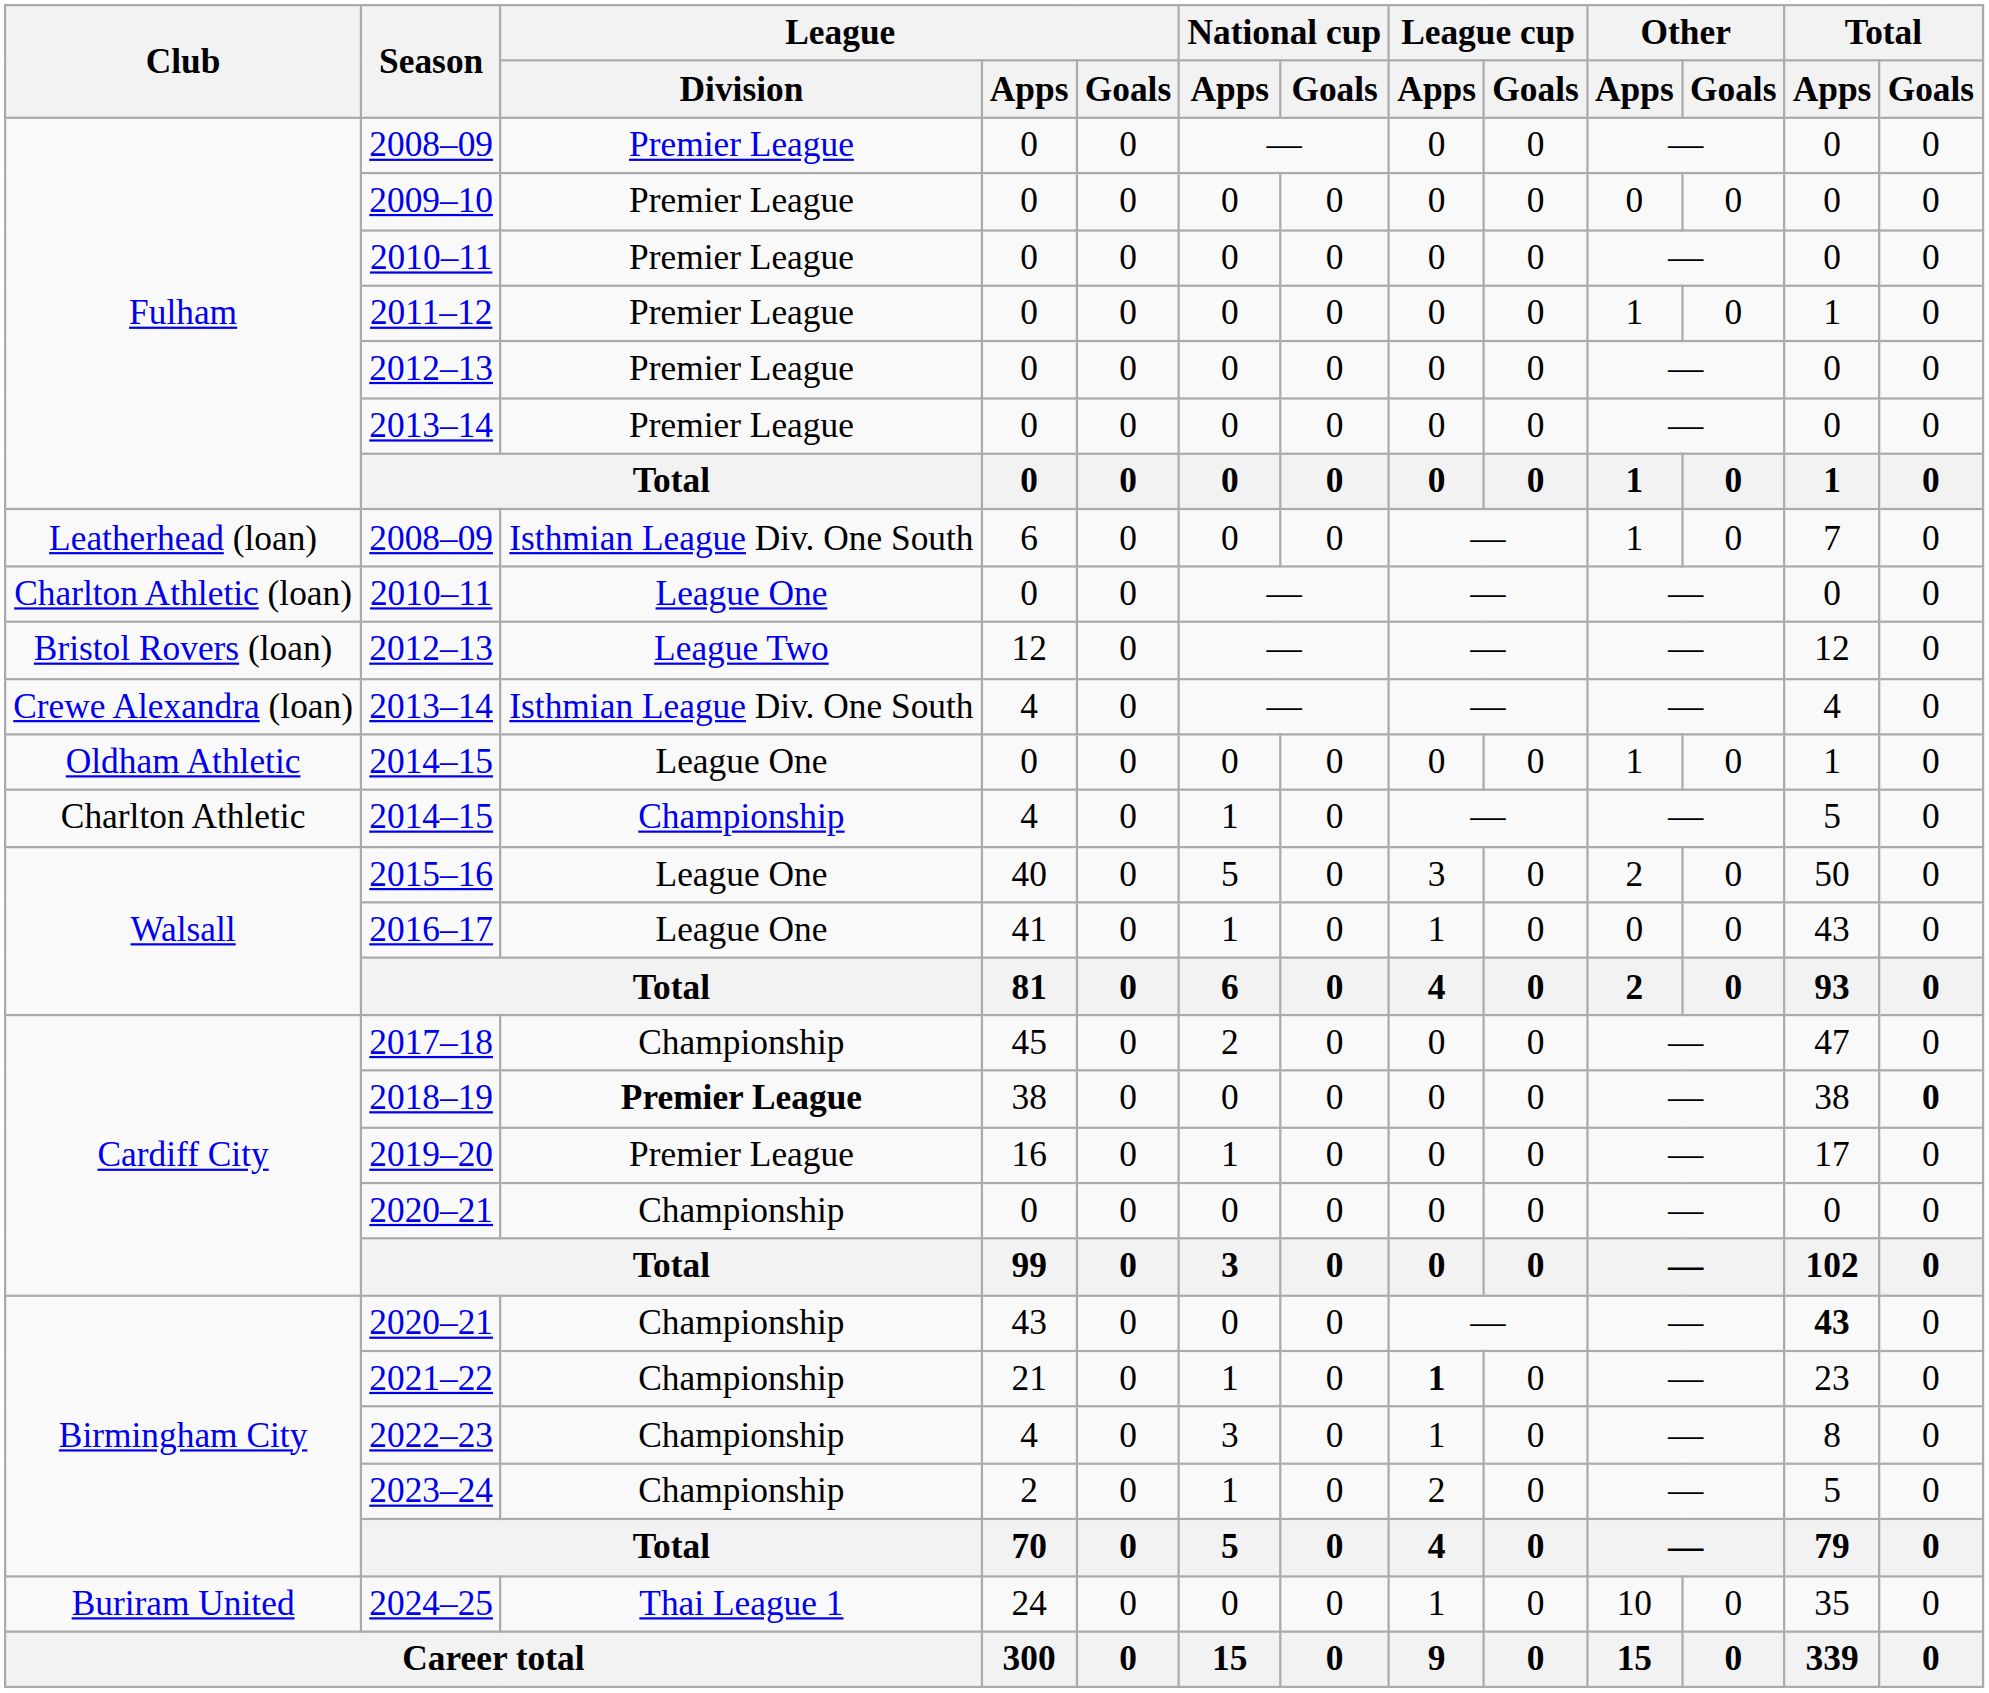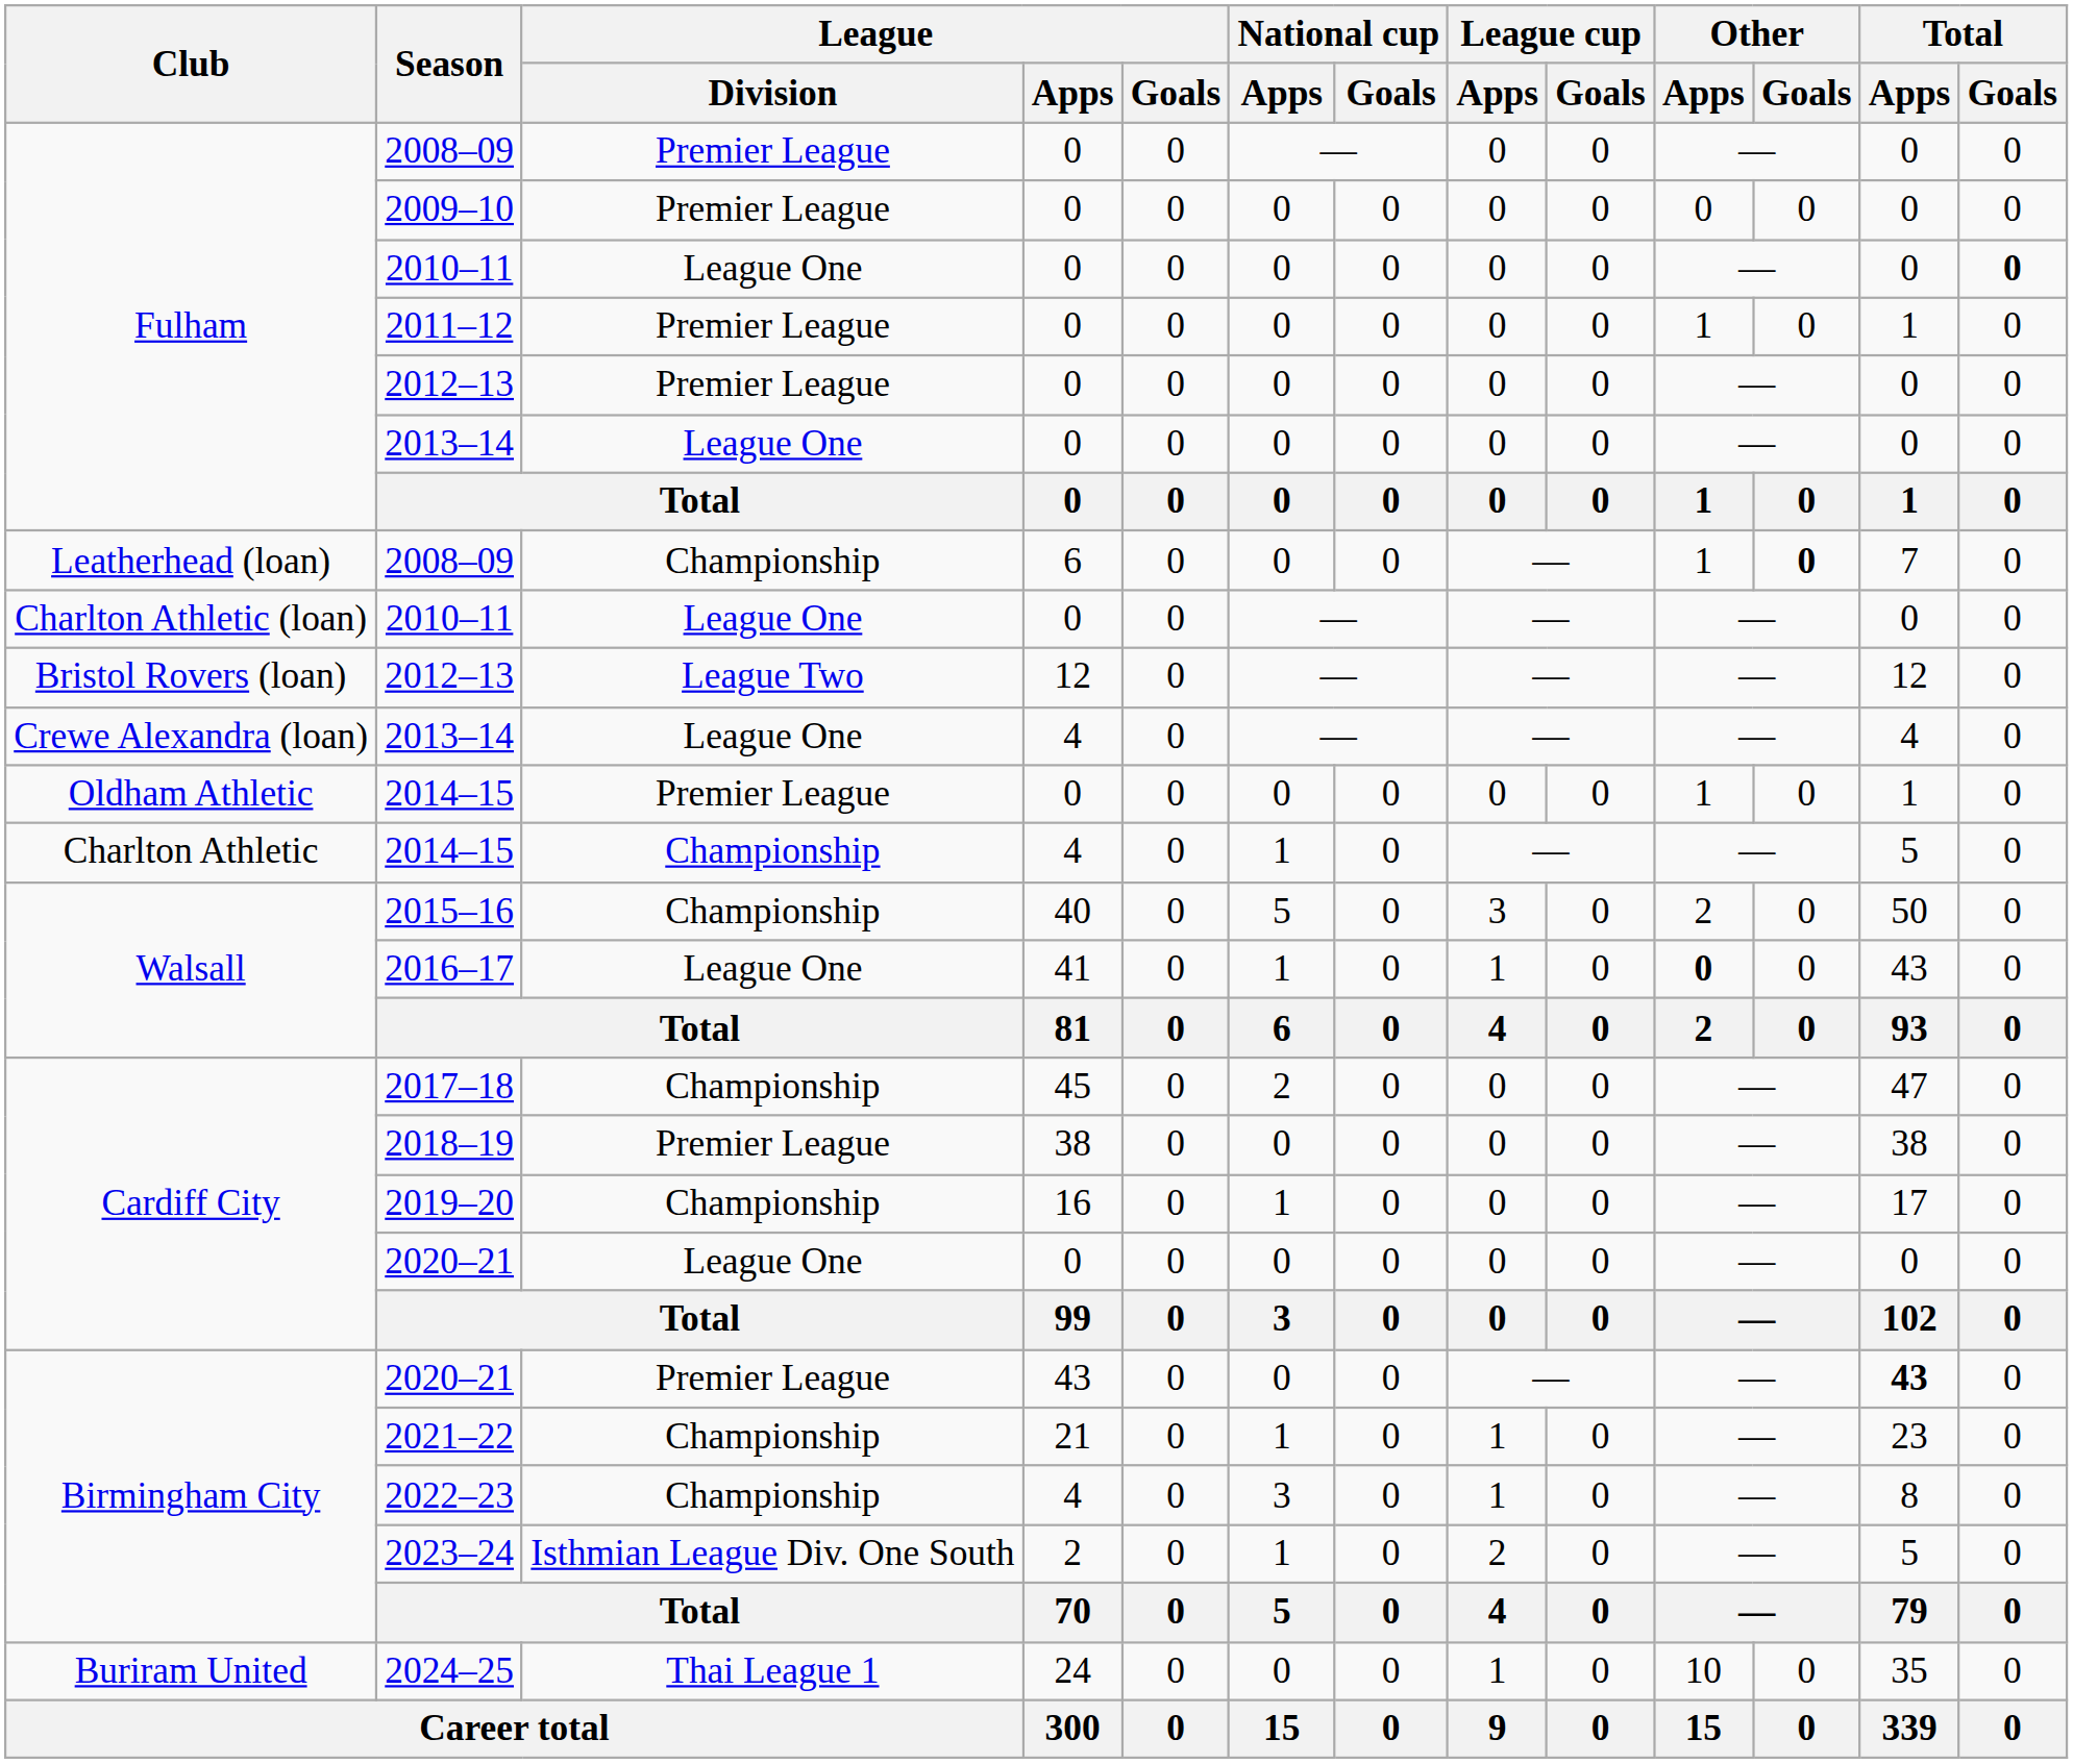Fulham / 2010–11 | League / Division: Premier League -> League One
Fulham / 2010–11 | Total / Goals: normal -> bold
Fulham / 2013–14 | League / Division: Premier League -> League One
Leatherhead (loan) / 2008–09 | League / Division: Isthmian League Div. One South -> Championship
Leatherhead (loan) / 2008–09 | Other / Goals: normal -> bold
Crewe Alexandra (loan) / 2013–14 | League / Division: Isthmian League Div. One South -> League One
Oldham Athletic / 2014–15 | League / Division: League One -> Premier League
2015–16 | League / Division: League One -> Championship
2016–17 | Other / Apps: normal -> bold
2018–19 | League / Division: bold -> normal
2018–19 | Total / Goals: bold -> normal
2019–20 | League / Division: Premier League -> Championship
Cardiff City / 2020–21 | League / Division: Championship -> League One
Birmingham City / 2020–21 | League / Division: Championship -> Premier League
2021–22 | League cup / Apps: bold -> normal
2023–24 | League / Division: Championship -> Isthmian League Div. One South
